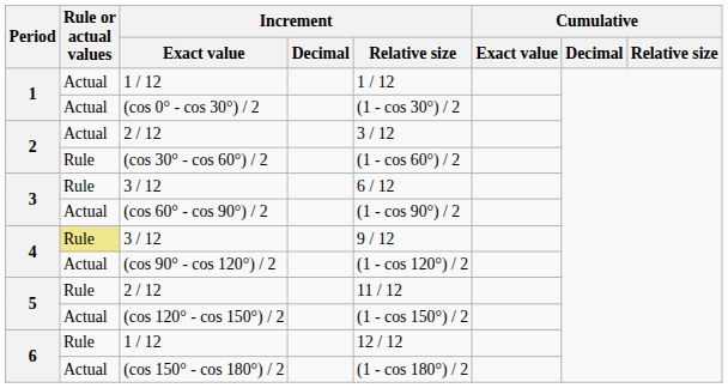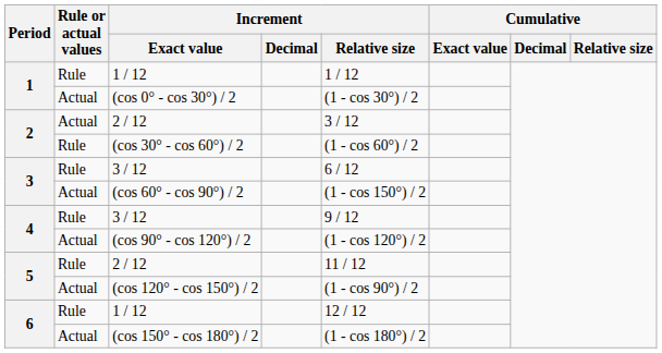1 / 1 / 12 | Rule or actual values: Actual -> Rule
(cos 60° - cos 90°) / 2 | Increment / Relative size: (1 - cos 90°) / 2 -> (1 - cos 150°) / 2
4 / 3 / 12 | Rule or actual values: khaki background -> no background
(cos 120° - cos 150°) / 2 | Increment / Relative size: (1 - cos 150°) / 2 -> (1 - cos 90°) / 2
